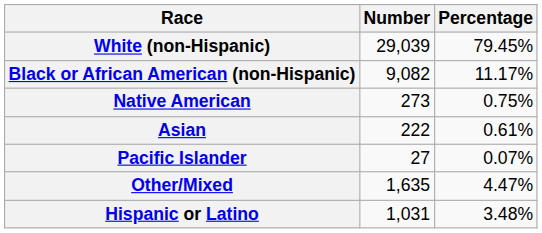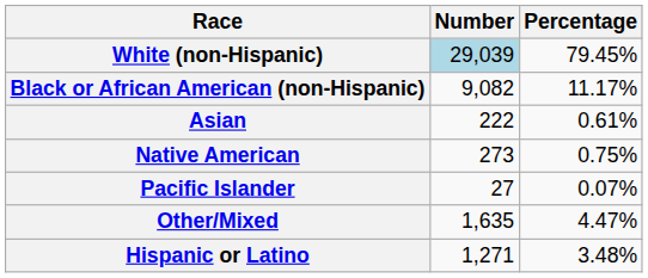White (non-Hispanic) | Number: no background -> lightblue background
rows swapped: Native American <-> Asian
Hispanic or Latino | Number: 1,031 -> 1,271
